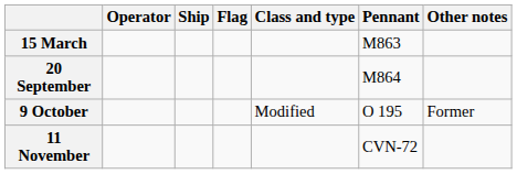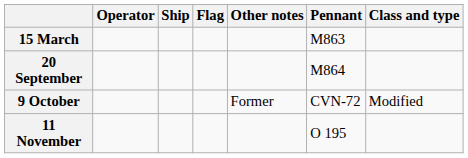columns swapped: Class and type <-> Other notes
9 October | Pennant: O 195 -> CVN-72
11 November | Pennant: CVN-72 -> O 195
